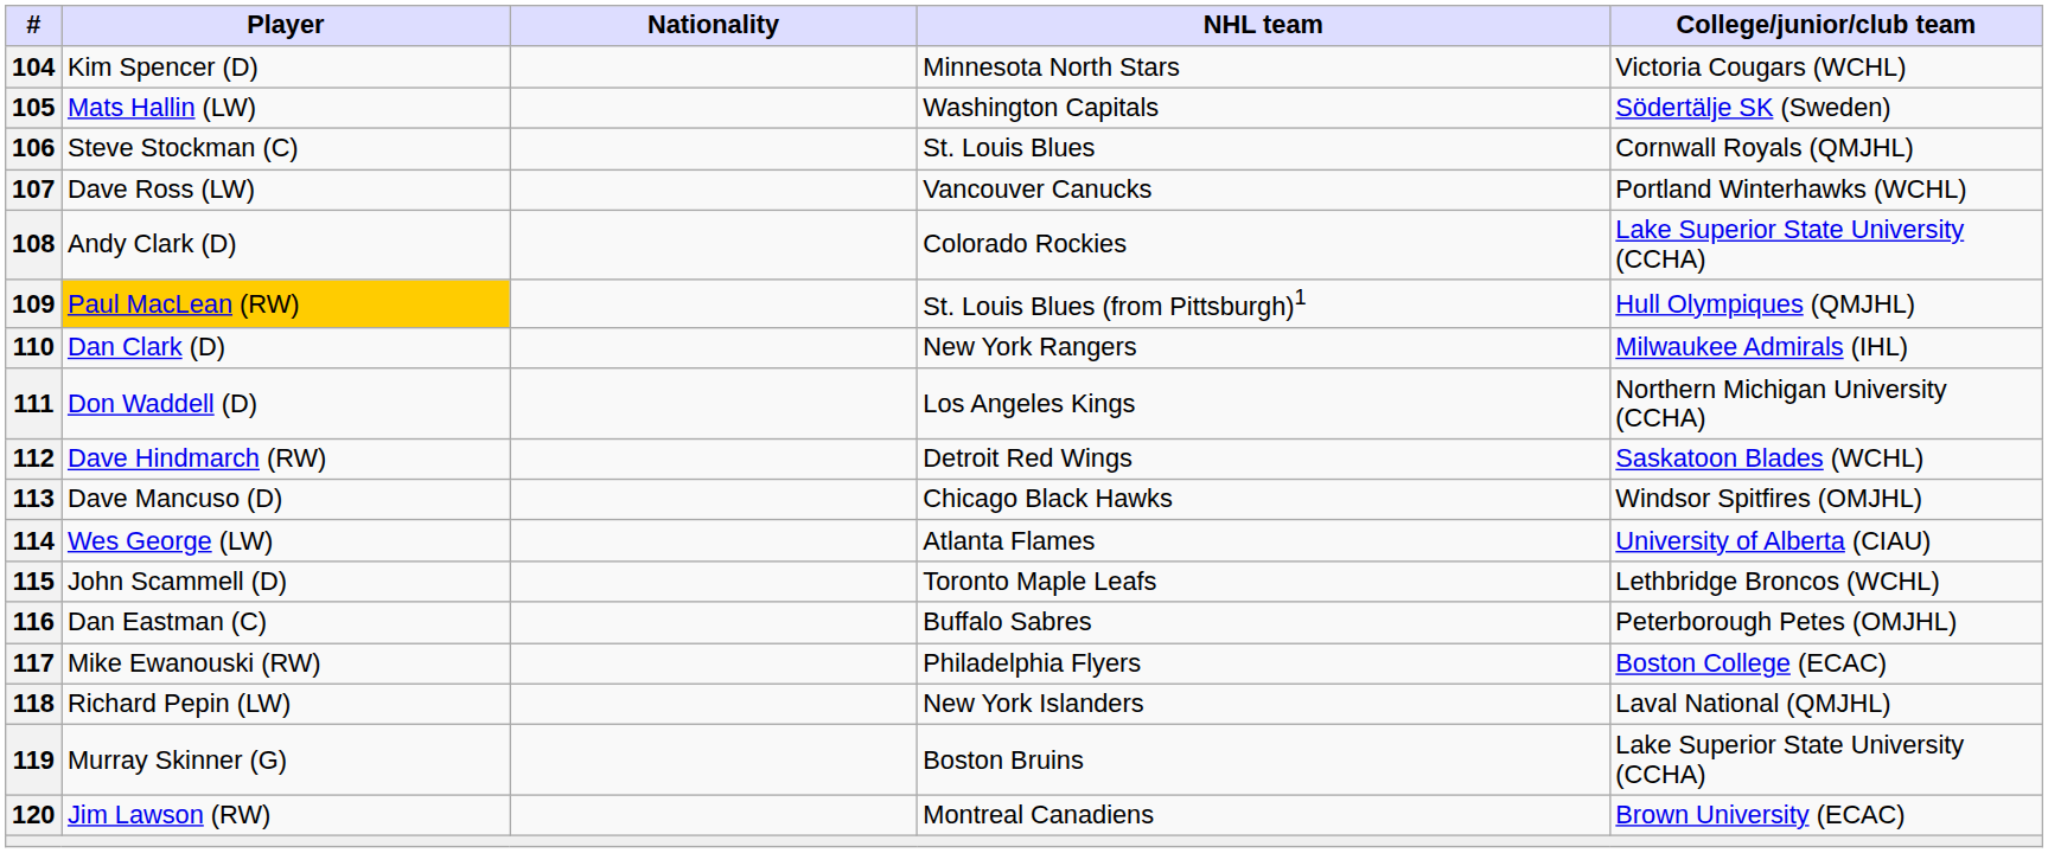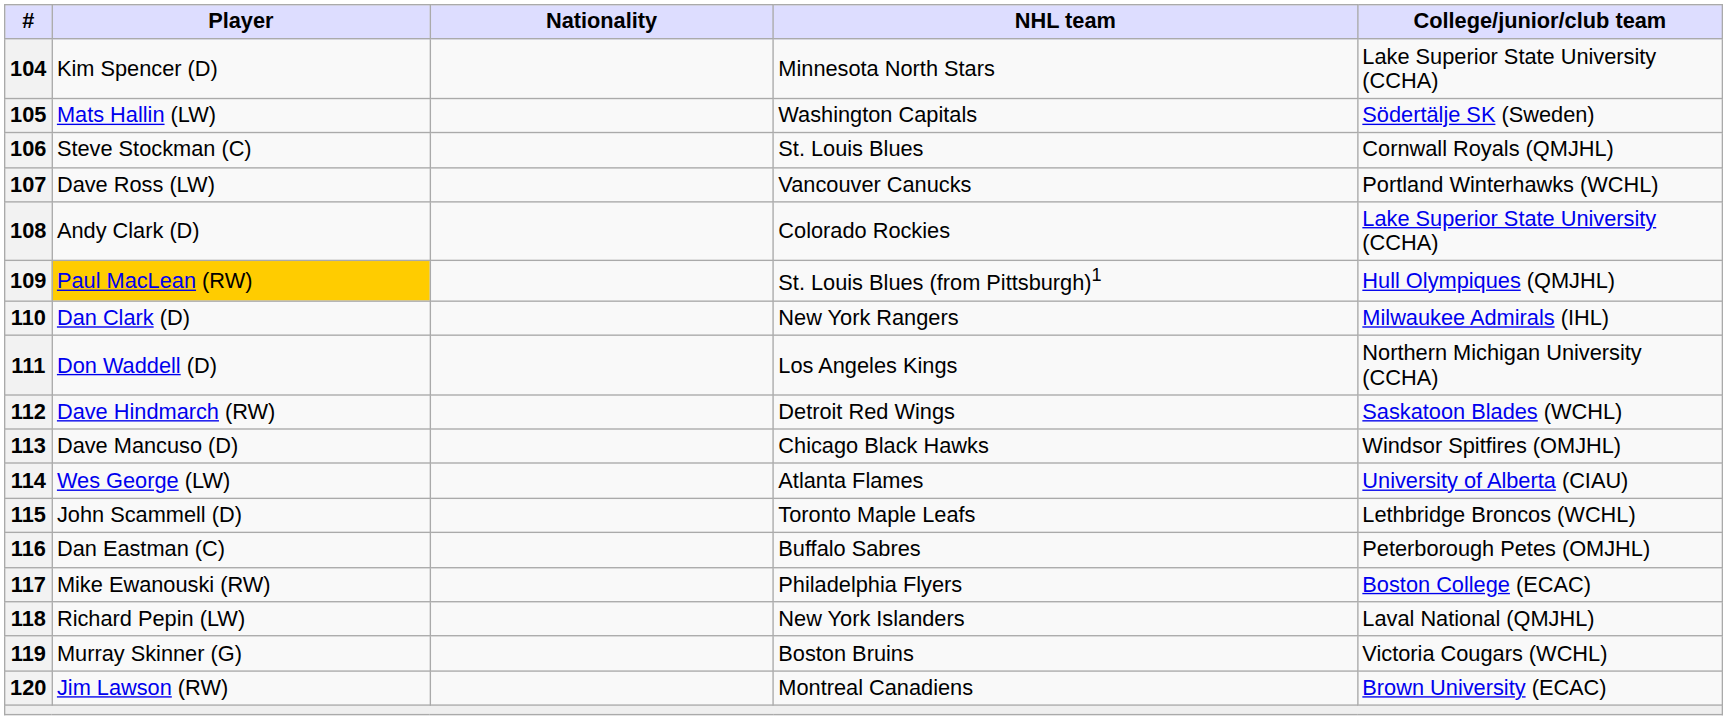104 | College/junior/club team: Victoria Cougars (WCHL) -> Lake Superior State University (CCHA)
119 | College/junior/club team: Lake Superior State University (CCHA) -> Victoria Cougars (WCHL)
